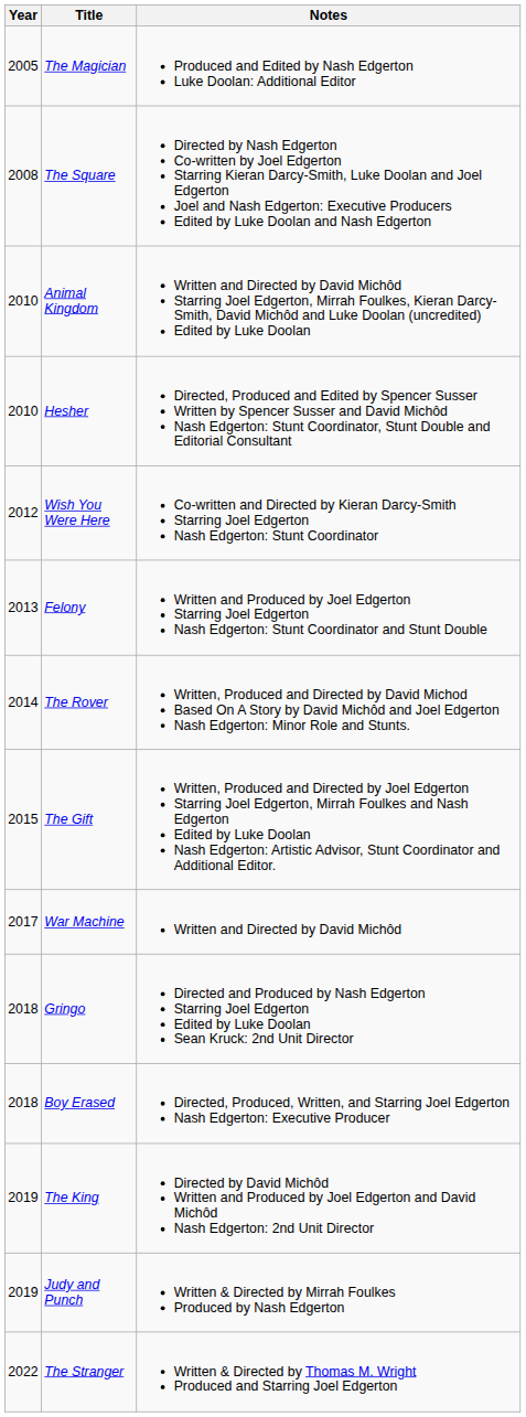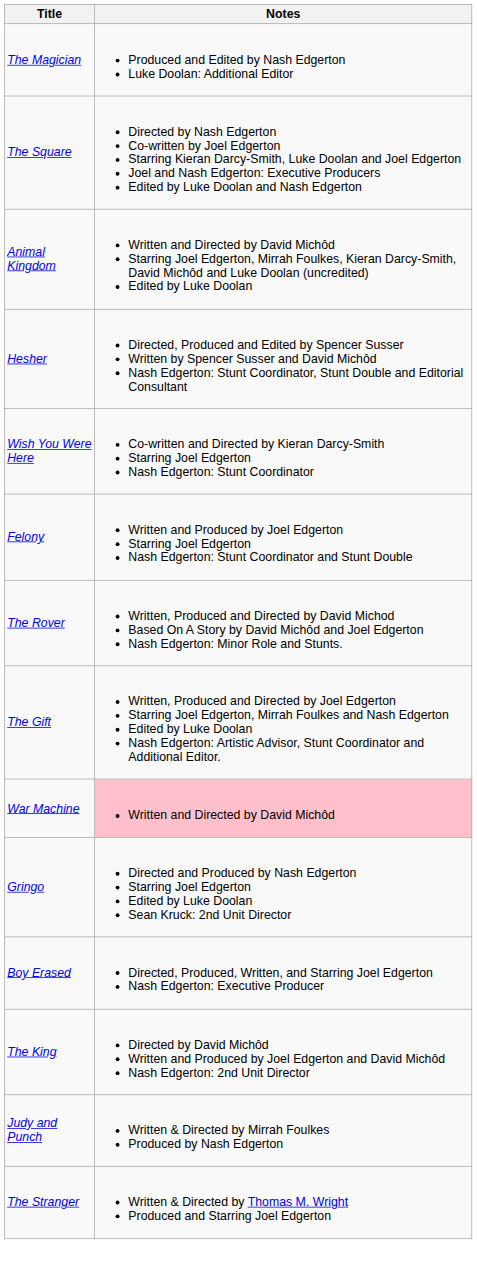- column: Year | 2005 | 2008 | 2010 | 2010 | 2012 | 2013 | 2014 | 2015 | 2017 | 2018 | 2018 | 2019 | 2019 | 2022
War Machine | Notes: no background -> pink background
